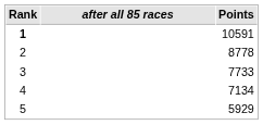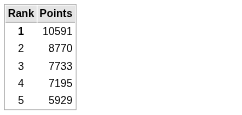- column: after all 85 races
2 | Points: 8778 -> 8770
4 | Points: 7134 -> 7195
